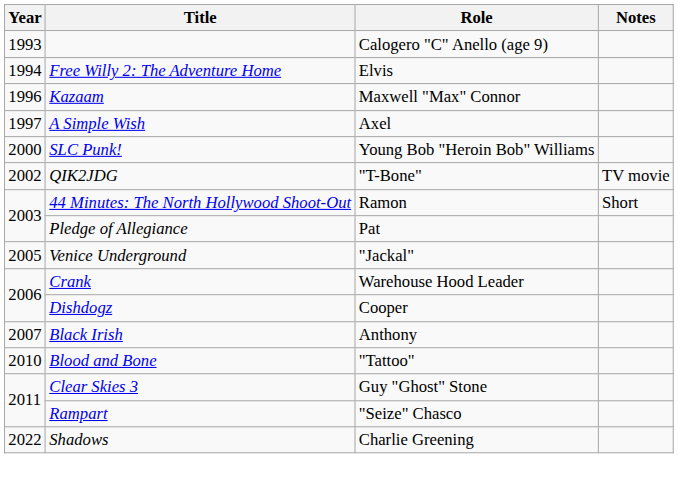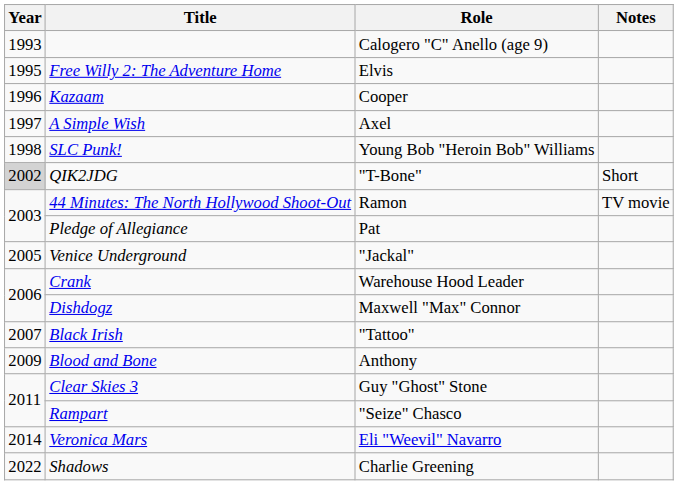Free Willy 2: The Adventure Home | Year: 1994 -> 1995
Kazaam | Role: Maxwell "Max" Connor -> Cooper
SLC Punk! | Year: 2000 -> 1998
QIK2JDG | Year: no background -> lightgrey background
QIK2JDG | Notes: TV movie -> Short
44 Minutes: The North Hollywood Shoot-Out | Notes: Short -> TV movie
Dishdogz | Role: Cooper -> Maxwell "Max" Connor
Black Irish | Role: Anthony -> "Tattoo"
Blood and Bone | Year: 2010 -> 2009
Blood and Bone | Role: "Tattoo" -> Anthony
+ row: 2014 | Veronica Mars | Eli "Weevil" Navarro
